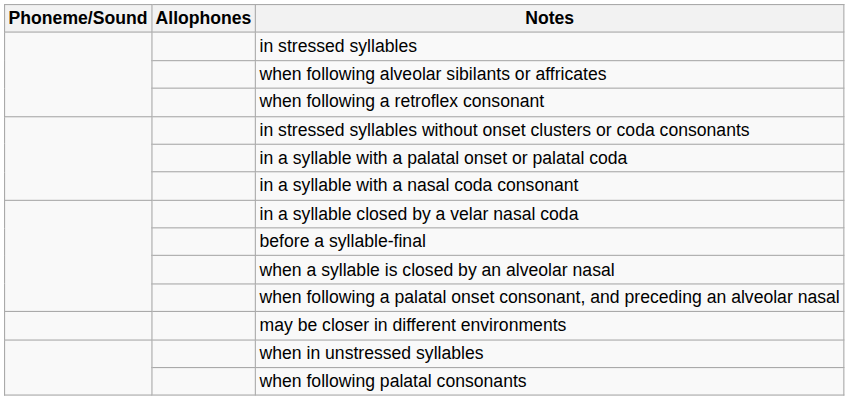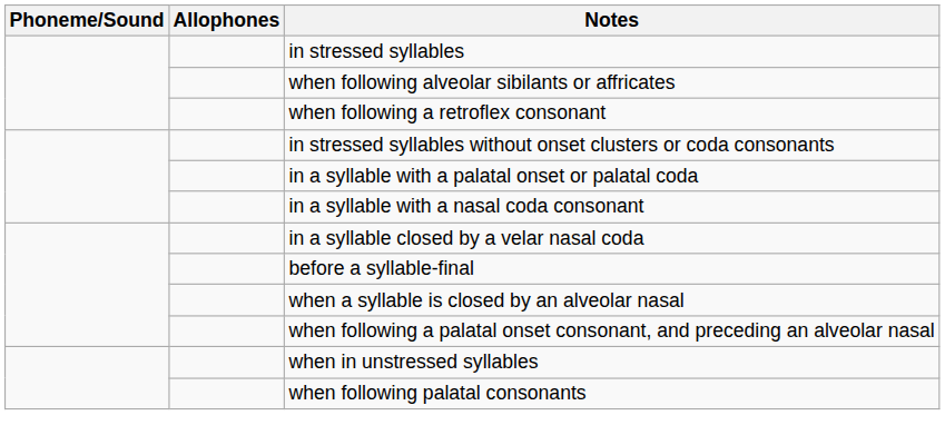- row: may be closer in different environments
